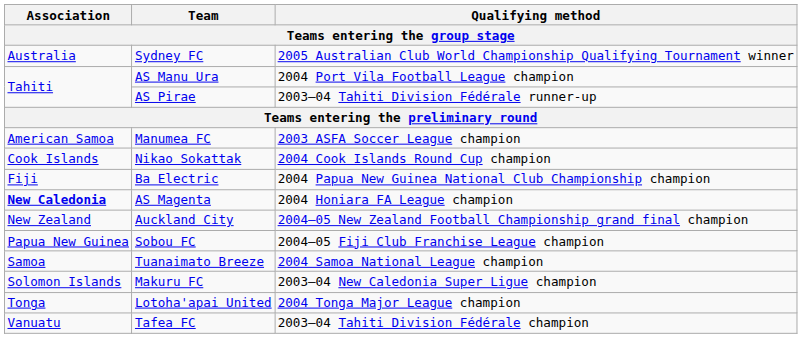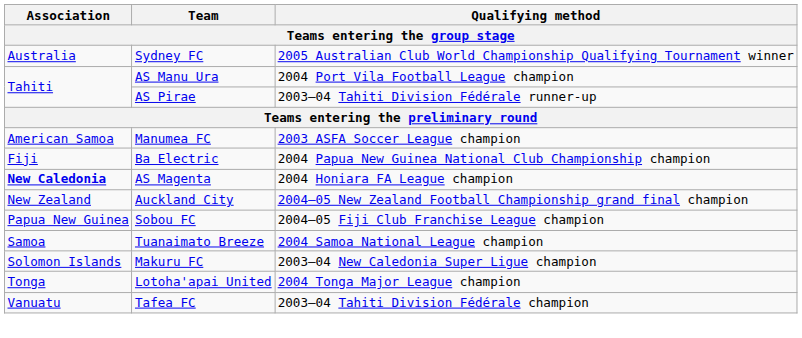- row: Cook Islands | Nikao Sokattak | 2004 Cook Islands Round Cup champion
